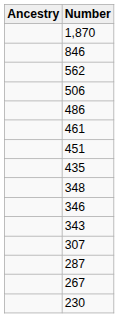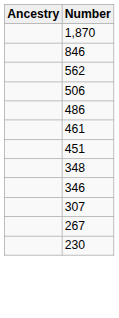- row: 435
- row: 343
- row: 287
